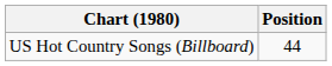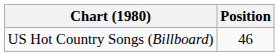US Hot Country Songs (Billboard) | Position: 44 -> 46
